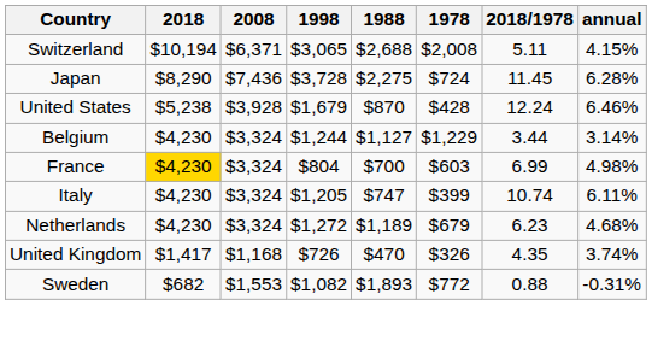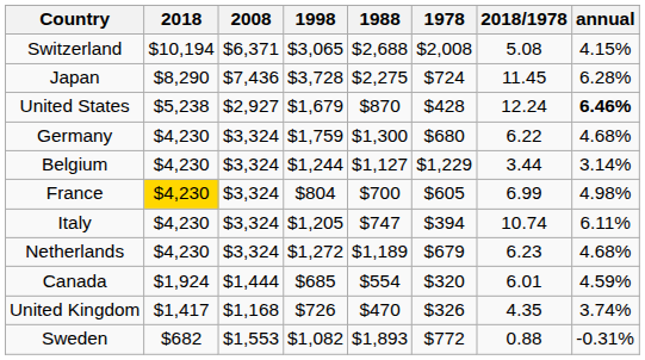Switzerland | 2018/1978: 5.11 -> 5.08
United States | 2008: $3,928 -> $2,927
United States | annual: normal -> bold
+ row: Germany | $4,230 | $3,324 | $1,759 | $1,300 | $680 | 6.22 | 4.68%
France | 1978: $603 -> $605
Italy | 1978: $399 -> $394
+ row: Canada | $1,924 | $1,444 | $685 | $554 | $320 | 6.01 | 4.59%
